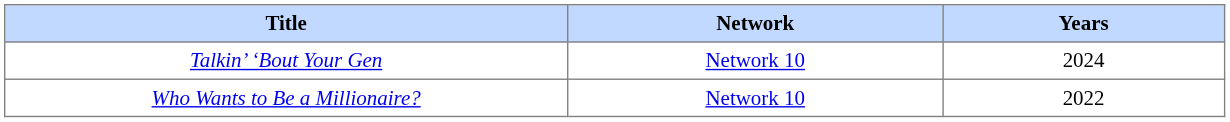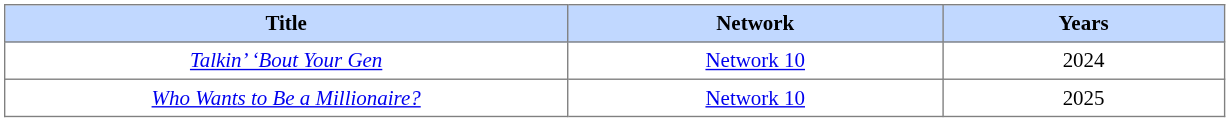Who Wants to Be a Millionaire? | Years: 2022 -> 2025
